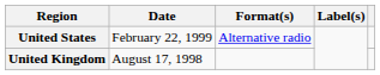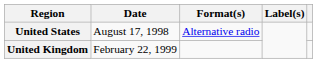United States | Date: February 22, 1999 -> August 17, 1998
United Kingdom | Date: August 17, 1998 -> February 22, 1999
